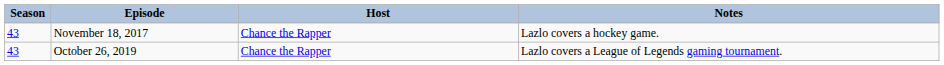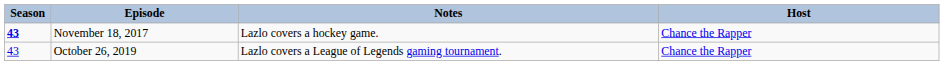columns swapped: Host <-> Notes
November 18, 2017 | Season: normal -> bold
